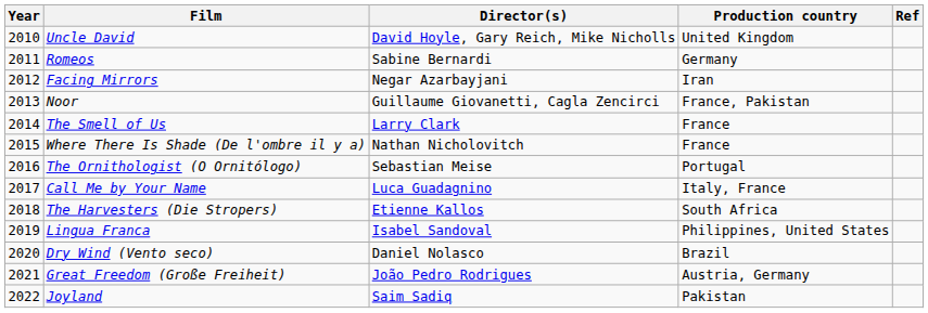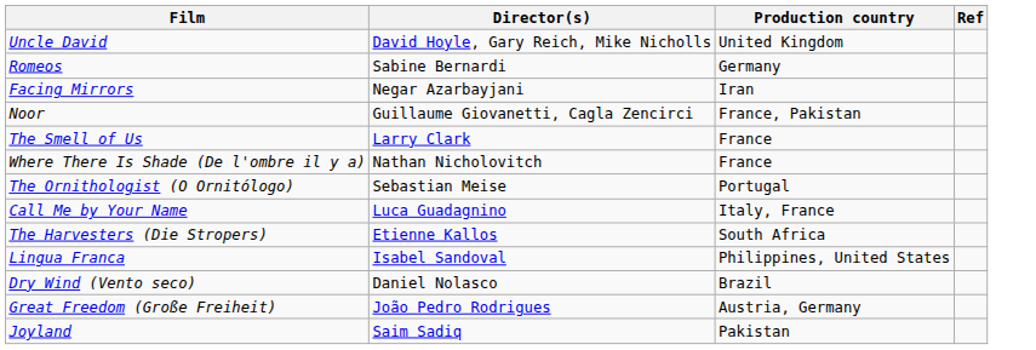- column: Year | 2010 | 2011 | 2012 | 2013 | 2014 | 2015 | 2016 | 2017 | 2018 | 2019 | 2020 | 2021 | 2022
